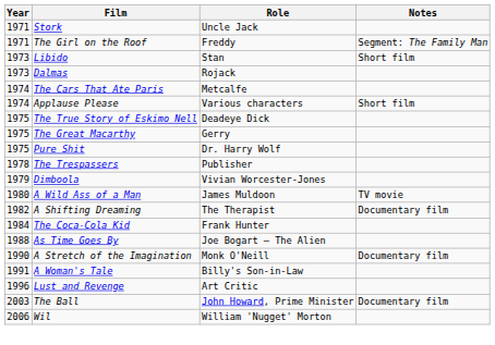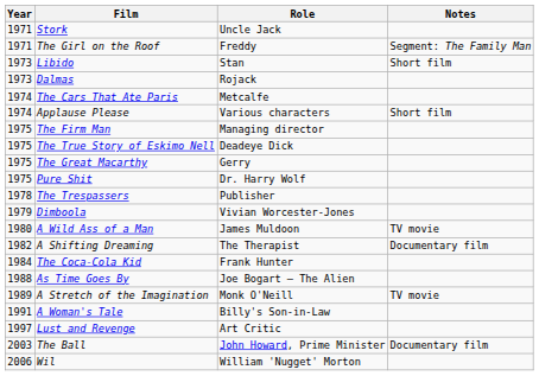+ row: 1975 | The Firm Man | Managing director
A Stretch of the Imagination | Year: 1990 -> 1989
A Stretch of the Imagination | Notes: Documentary film -> TV movie
Lust and Revenge | Year: 1996 -> 1997
